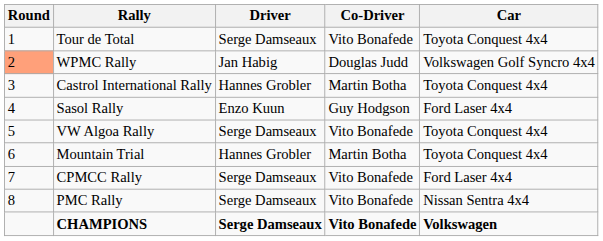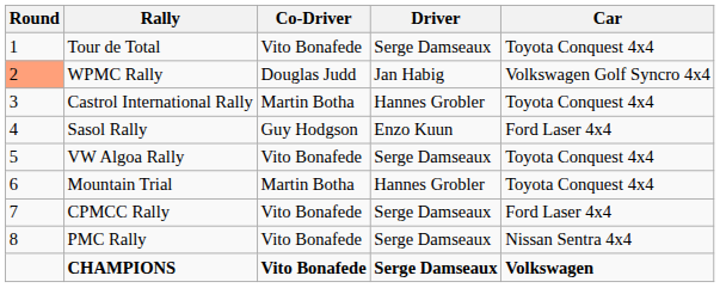columns swapped: Driver <-> Co-Driver
